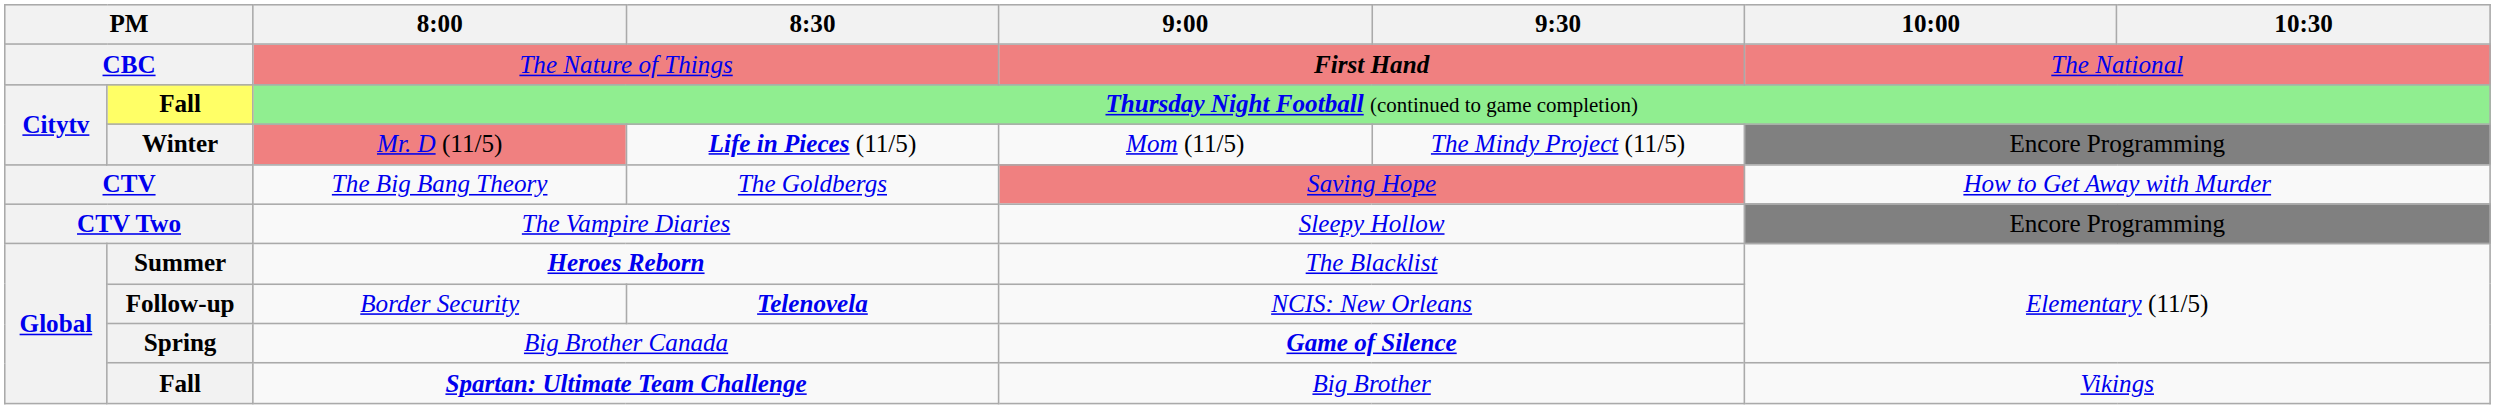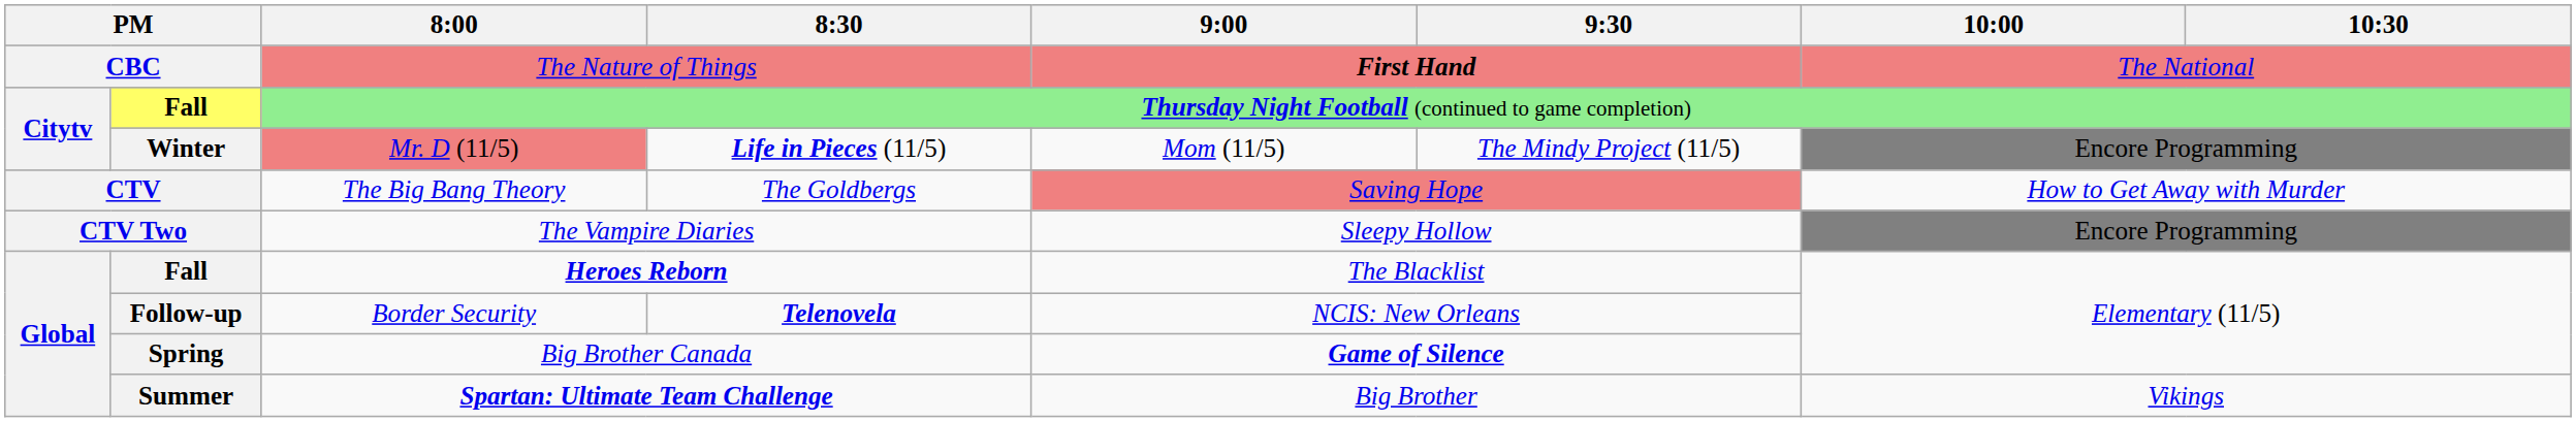Heroes Reborn | column 2: Summer -> Fall
Spartan: Ultimate Team Challenge | column 2: Fall -> Summer
